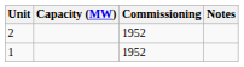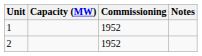rows swapped: 1 <-> 2
